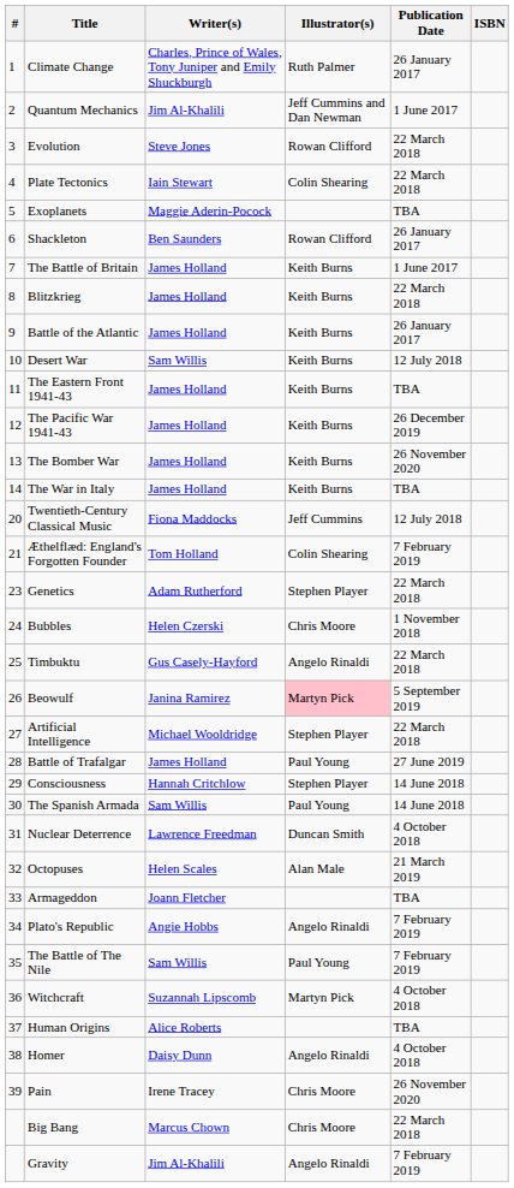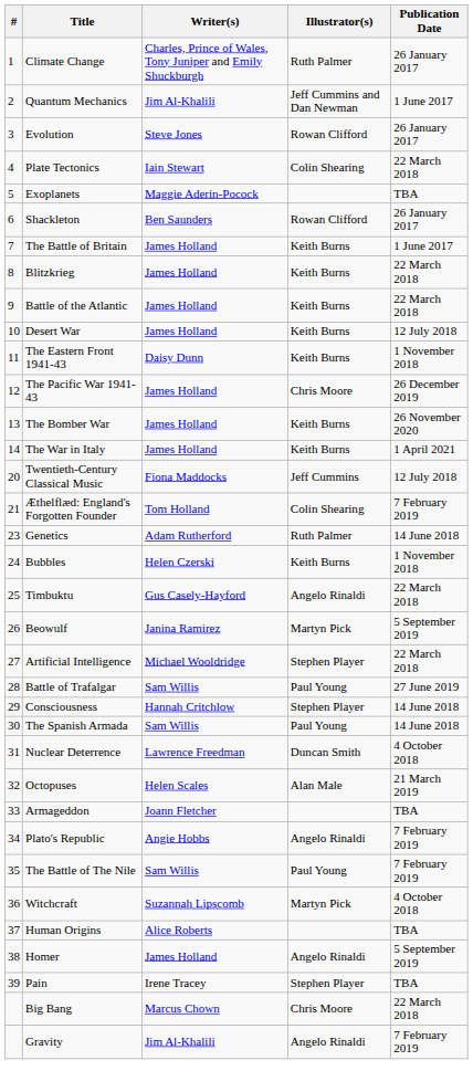- column: ISBN
Evolution | Publication Date: 22 March 2018 -> 26 January 2017
Battle of the Atlantic | Publication Date: 26 January 2017 -> 22 March 2018
Desert War | Writer(s): Sam Willis -> James Holland
The Eastern Front 1941-43 | Writer(s): James Holland -> Daisy Dunn
The Eastern Front 1941-43 | Publication Date: TBA -> 1 November 2018
The Pacific War 1941-43 | Illustrator(s): Keith Burns -> Chris Moore
The War in Italy | Publication Date: TBA -> 1 April 2021
Genetics | Illustrator(s): Stephen Player -> Ruth Palmer
Genetics | Publication Date: 22 March 2018 -> 14 June 2018
Bubbles | Illustrator(s): Chris Moore -> Keith Burns
Beowulf | Illustrator(s): pink background -> no background
Battle of Trafalgar | Writer(s): James Holland -> Sam Willis
Homer | Writer(s): Daisy Dunn -> James Holland
Homer | Publication Date: 4 October 2018 -> 5 September 2019
Pain | Illustrator(s): Chris Moore -> Stephen Player
Pain | Publication Date: 26 November 2020 -> TBA
